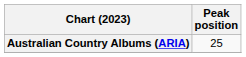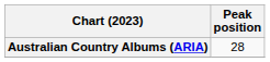Australian Country Albums (ARIA) | Peak position: 25 -> 28
